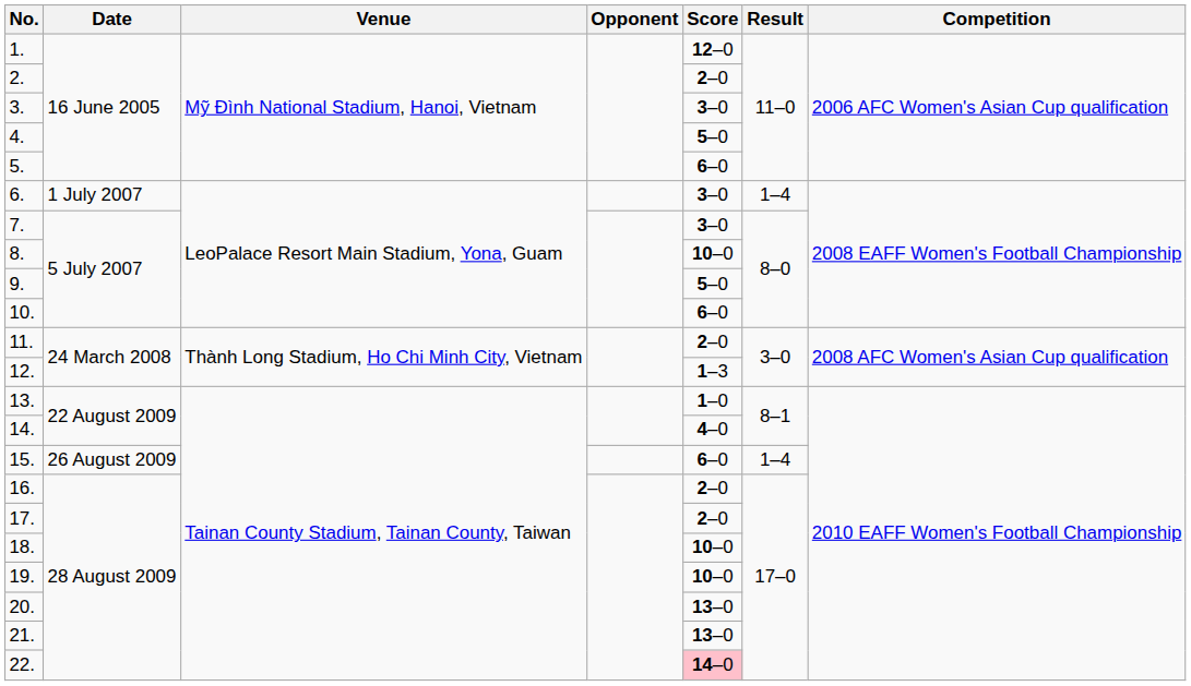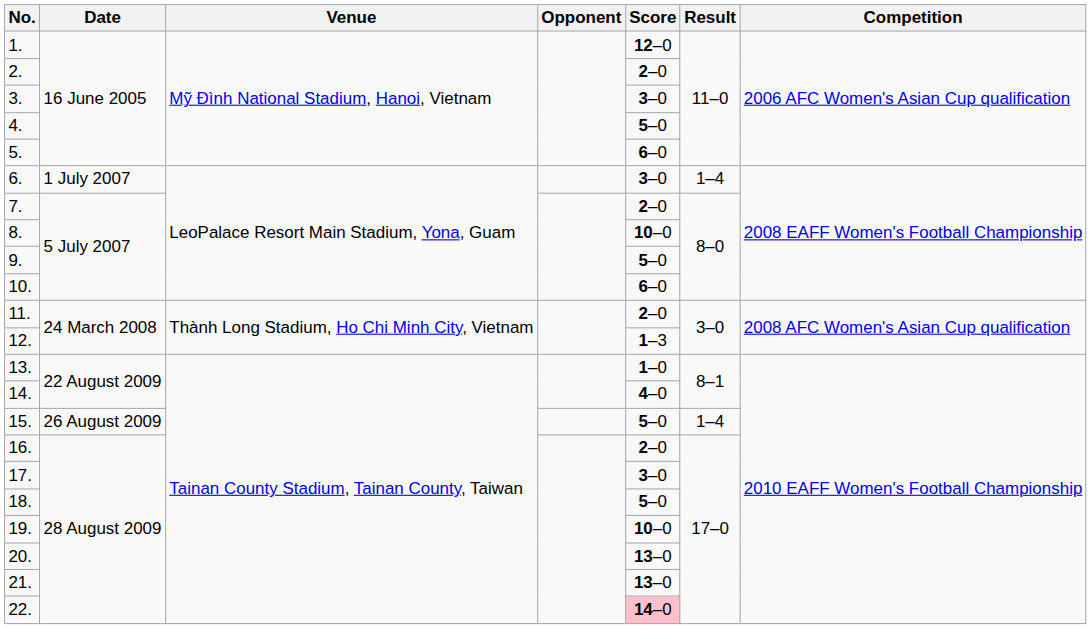7. | Score: 3–0 -> 2–0
15. | Score: 6–0 -> 5–0
17. | Score: 2–0 -> 3–0
18. | Score: 10–0 -> 5–0
